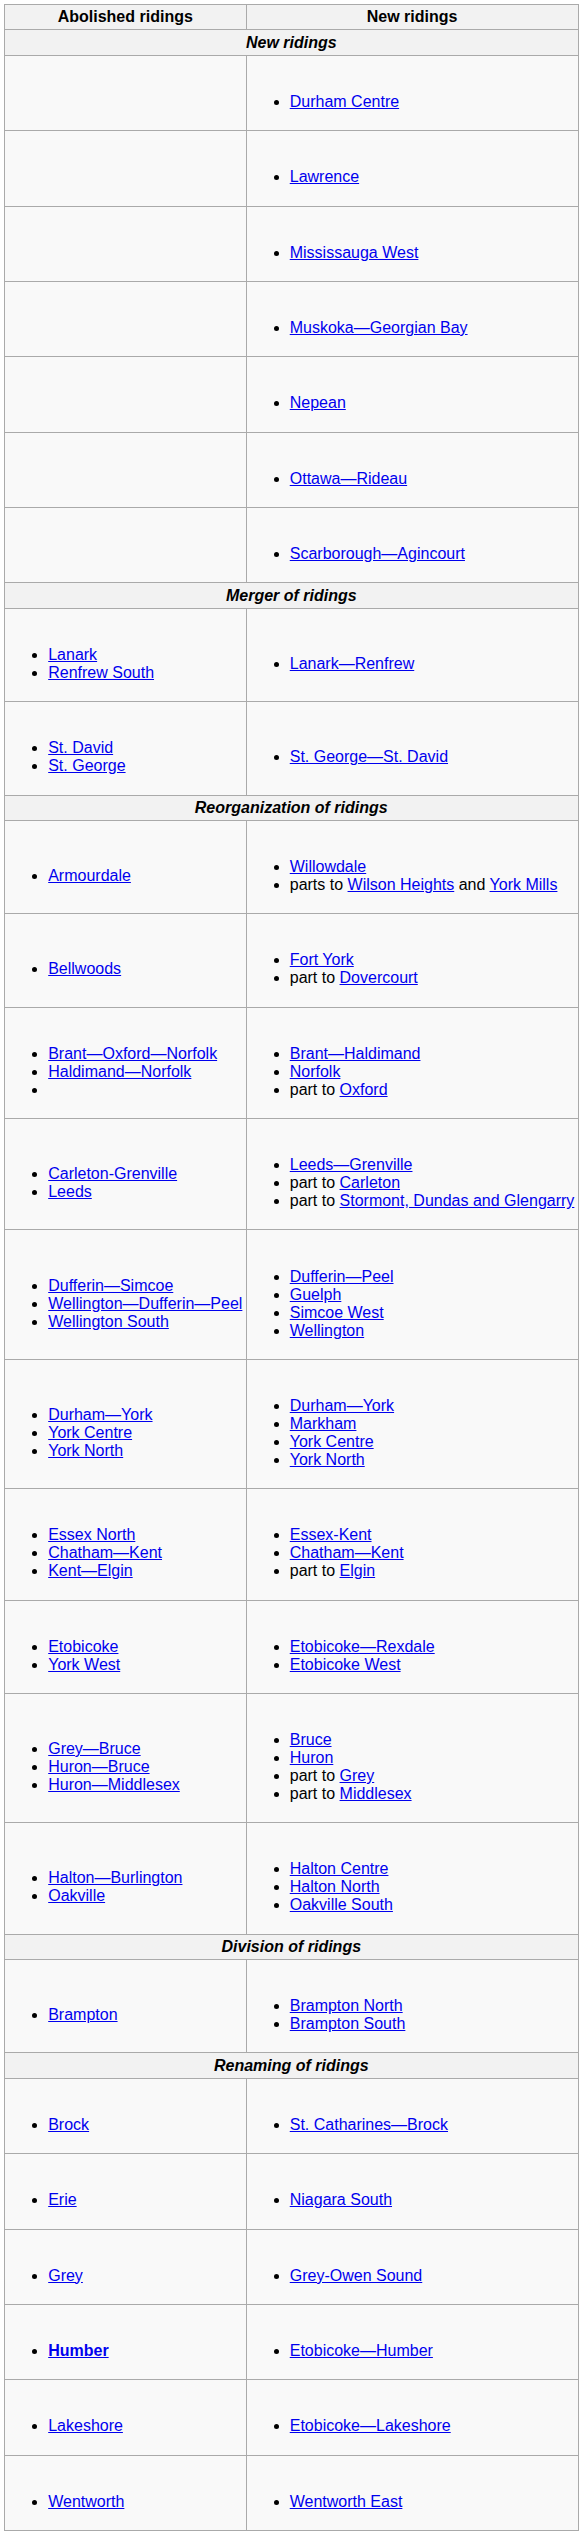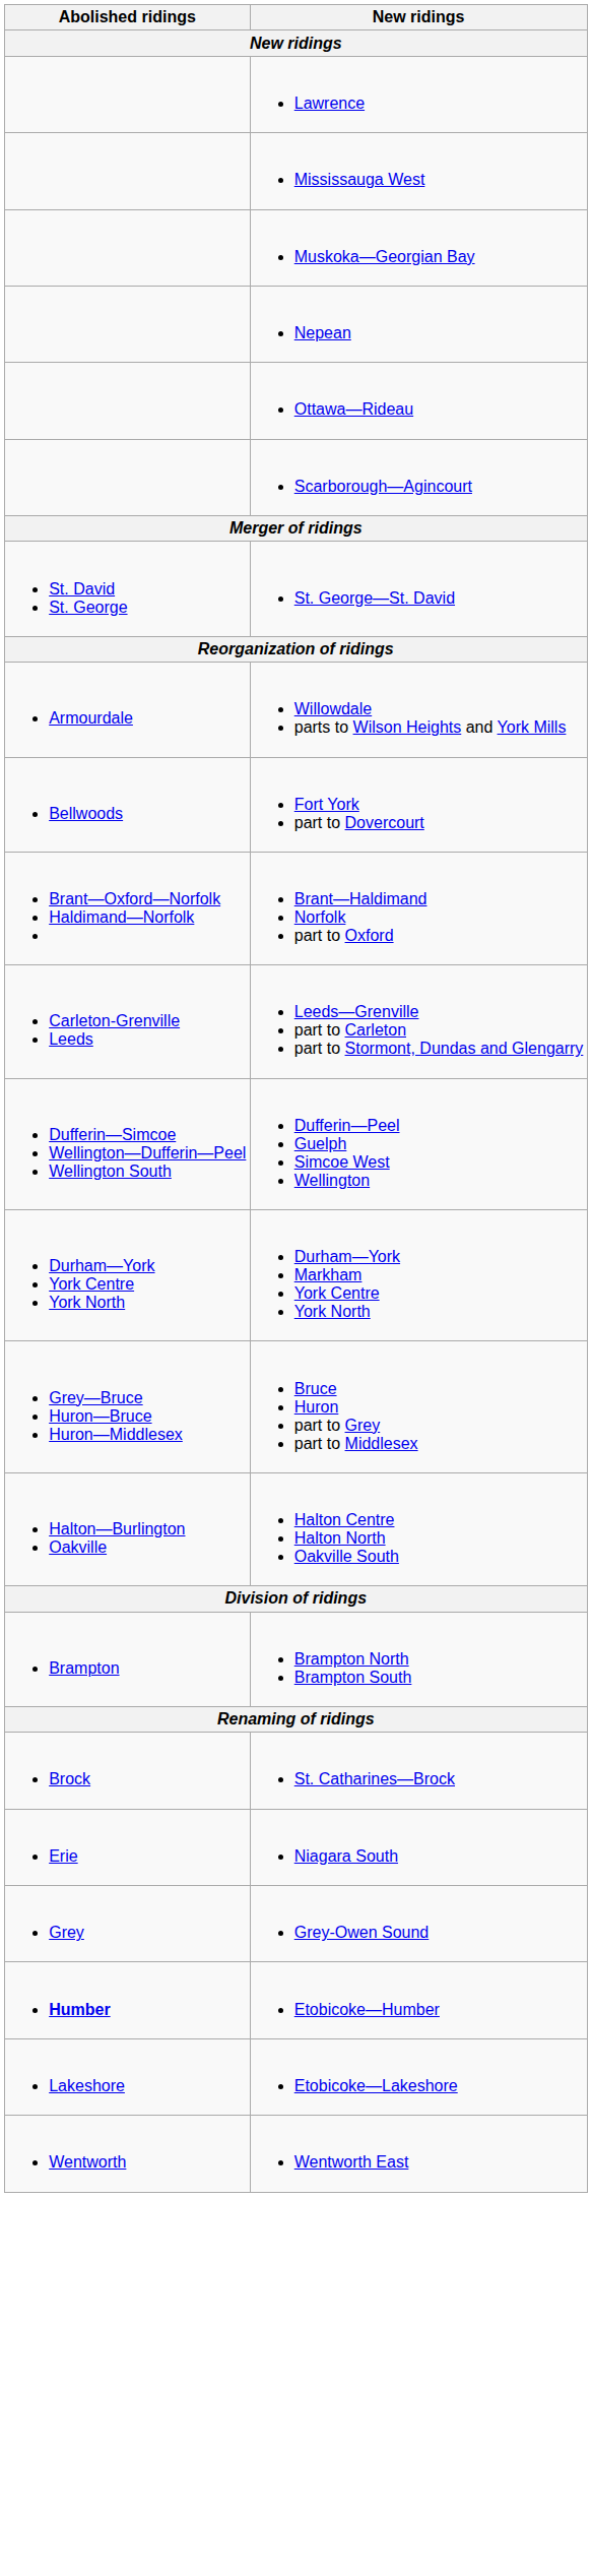- row: Durham Centre
- row: Lanark Renfrew South | Lanark—Renfrew
- row: Essex North Chatham—Kent Kent—Elgin | Essex-Kent Chatham—Kent part to Elgin
- row: Etobicoke York West | Etobicoke—Rexdale Etobicoke West
